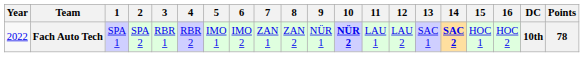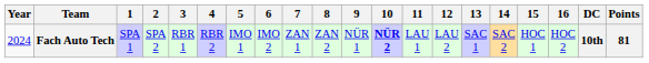Fach Auto Tech | Year: 2022 -> 2024
Fach Auto Tech | 14: bold -> normal
Fach Auto Tech | Points: 78 -> 81
